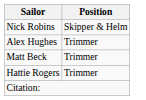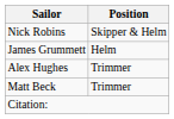+ row: James Grummett | Helm
- row: Hattie Rogers | Trimmer
